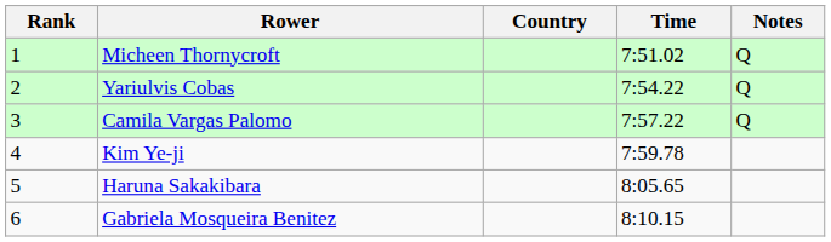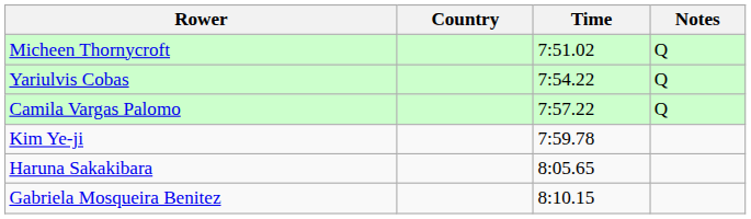- column: Rank | 1 | 2 | 3 | 4 | 5 | 6
